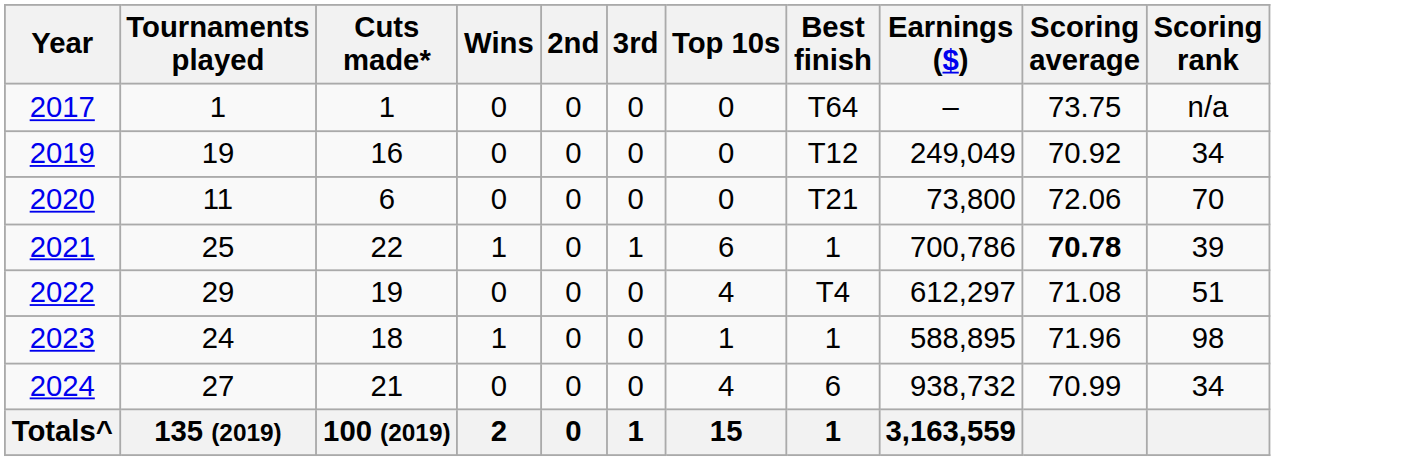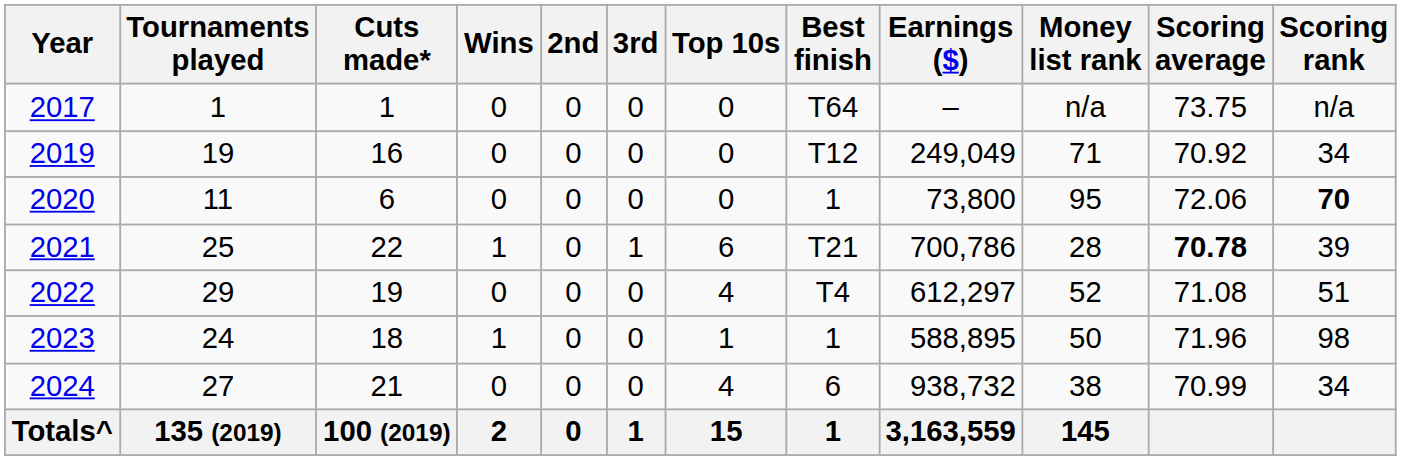+ column: Money list rank | n/a | 71 | 95 | 28 | 52 | 50 | 38 | 145
2020 | Best finish: T21 -> 1
2020 | Scoring rank: normal -> bold
2021 | Best finish: 1 -> T21
